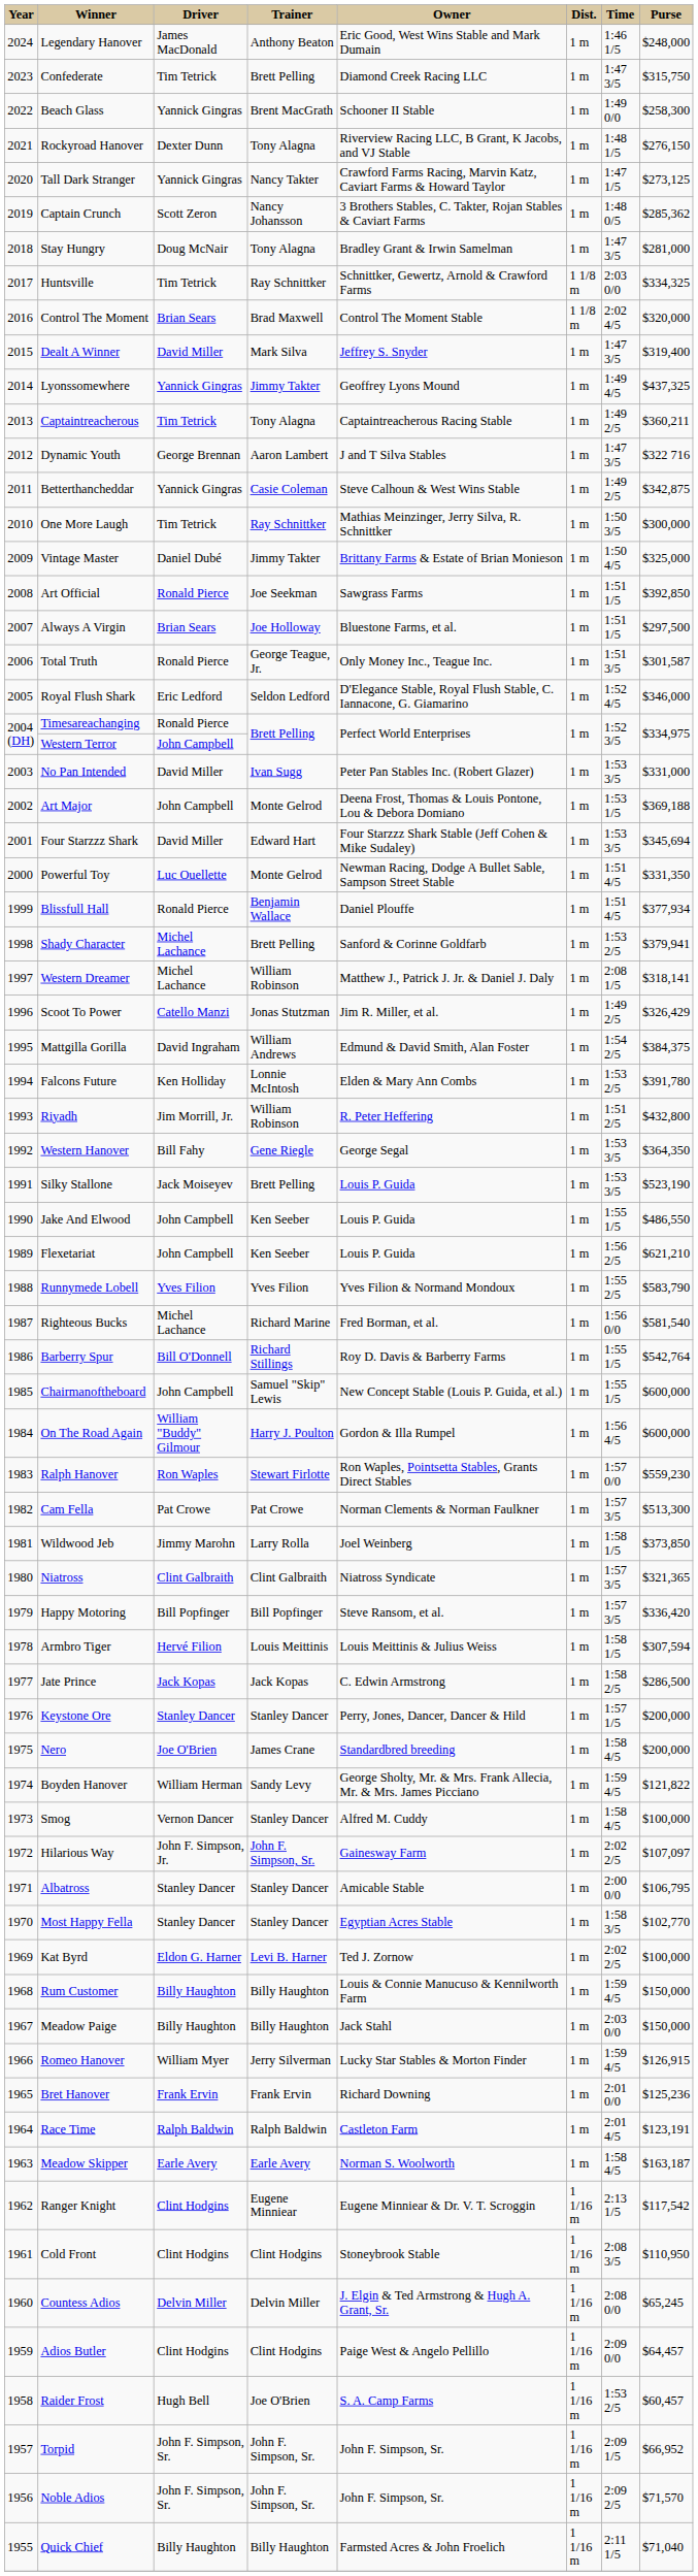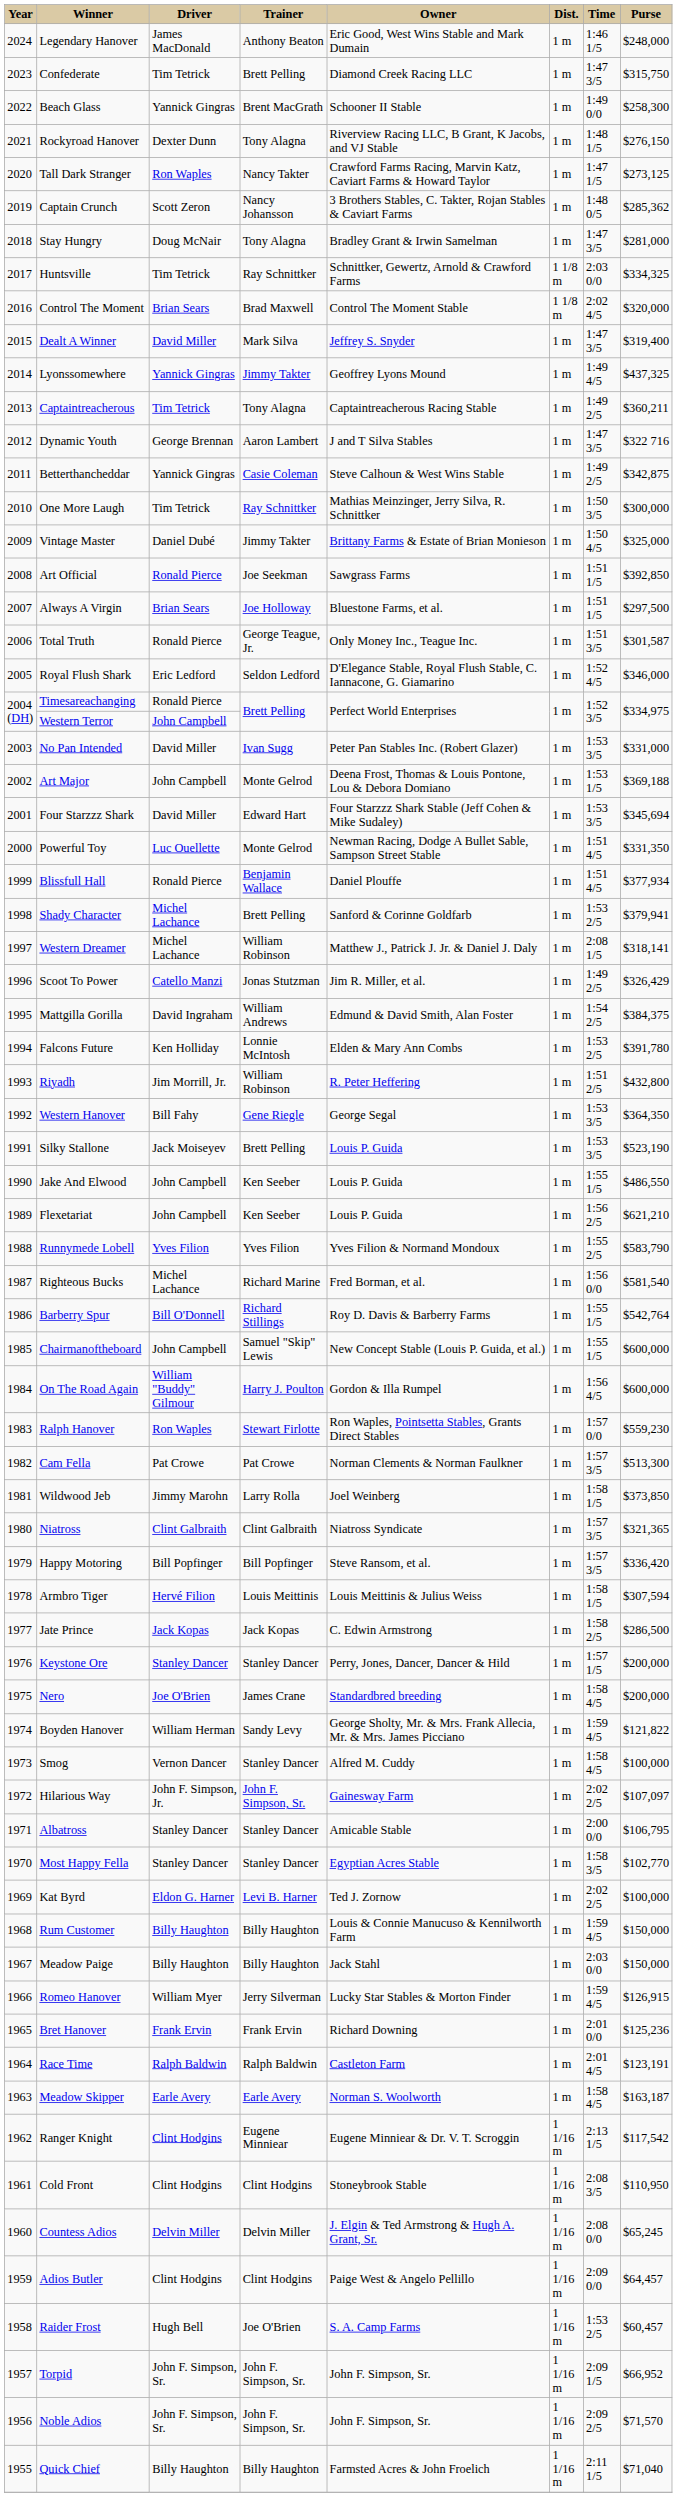Tall Dark Stranger | Driver: Yannick Gingras -> Ron Waples
